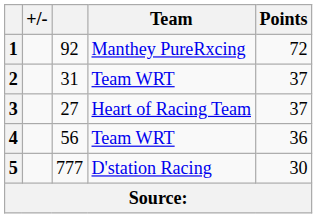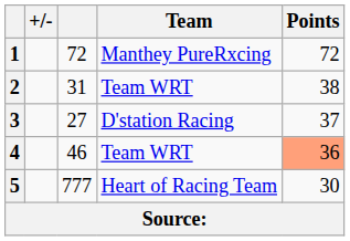1 | column 3: 92 -> 72
2 | Points: 37 -> 38
3 | Team: Heart of Racing Team -> D'station Racing
4 | column 3: 56 -> 46
4 | Points: no background -> lightsalmon background
5 | Team: D'station Racing -> Heart of Racing Team
